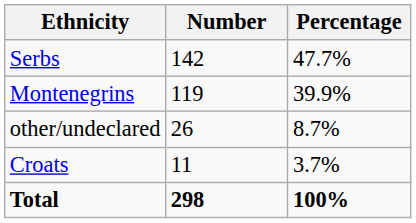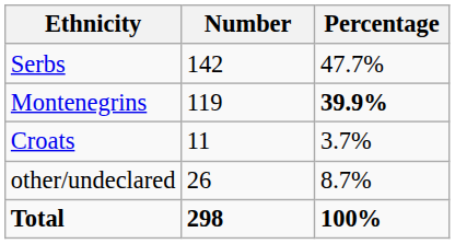Montenegrins | Percentage: normal -> bold
rows swapped: Croats <-> other/undeclared
